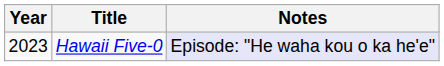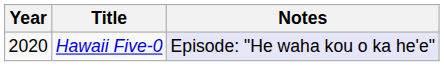Hawaii Five-0 | Year: 2023 -> 2020
